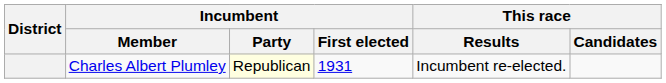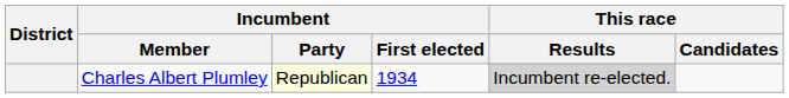Charles Albert Plumley | Incumbent / First elected: 1931 -> 1934
Charles Albert Plumley | This race / Results: no background -> lightgrey background
